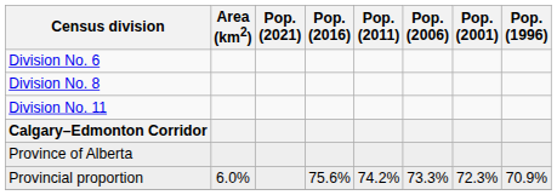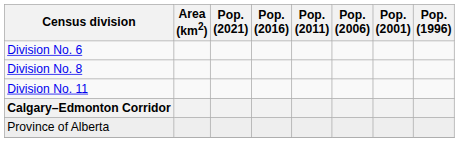- row: Provincial proportion | 6.0% | 75.6% | 74.2% | 73.3% | 72.3% | 70.9%
